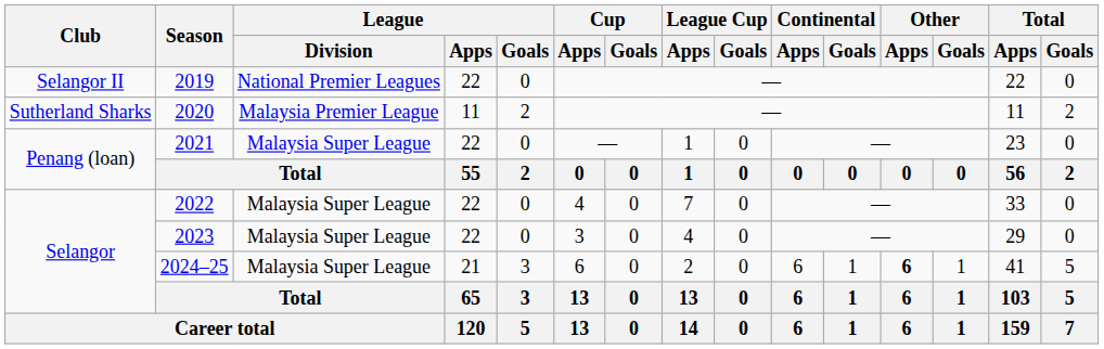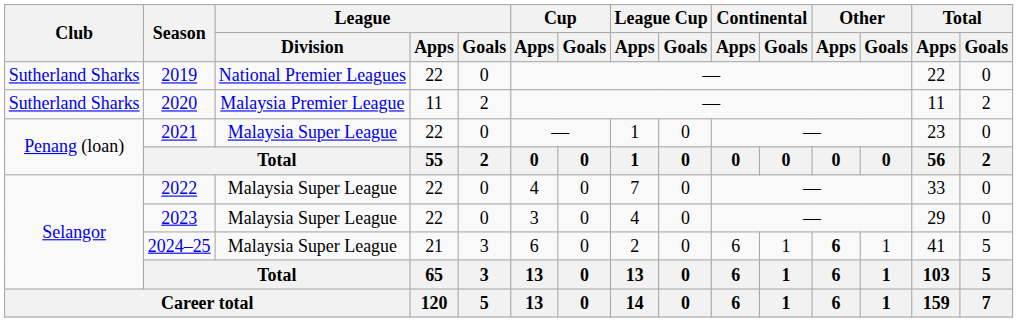2019 | Club: Selangor II -> Sutherland Sharks
